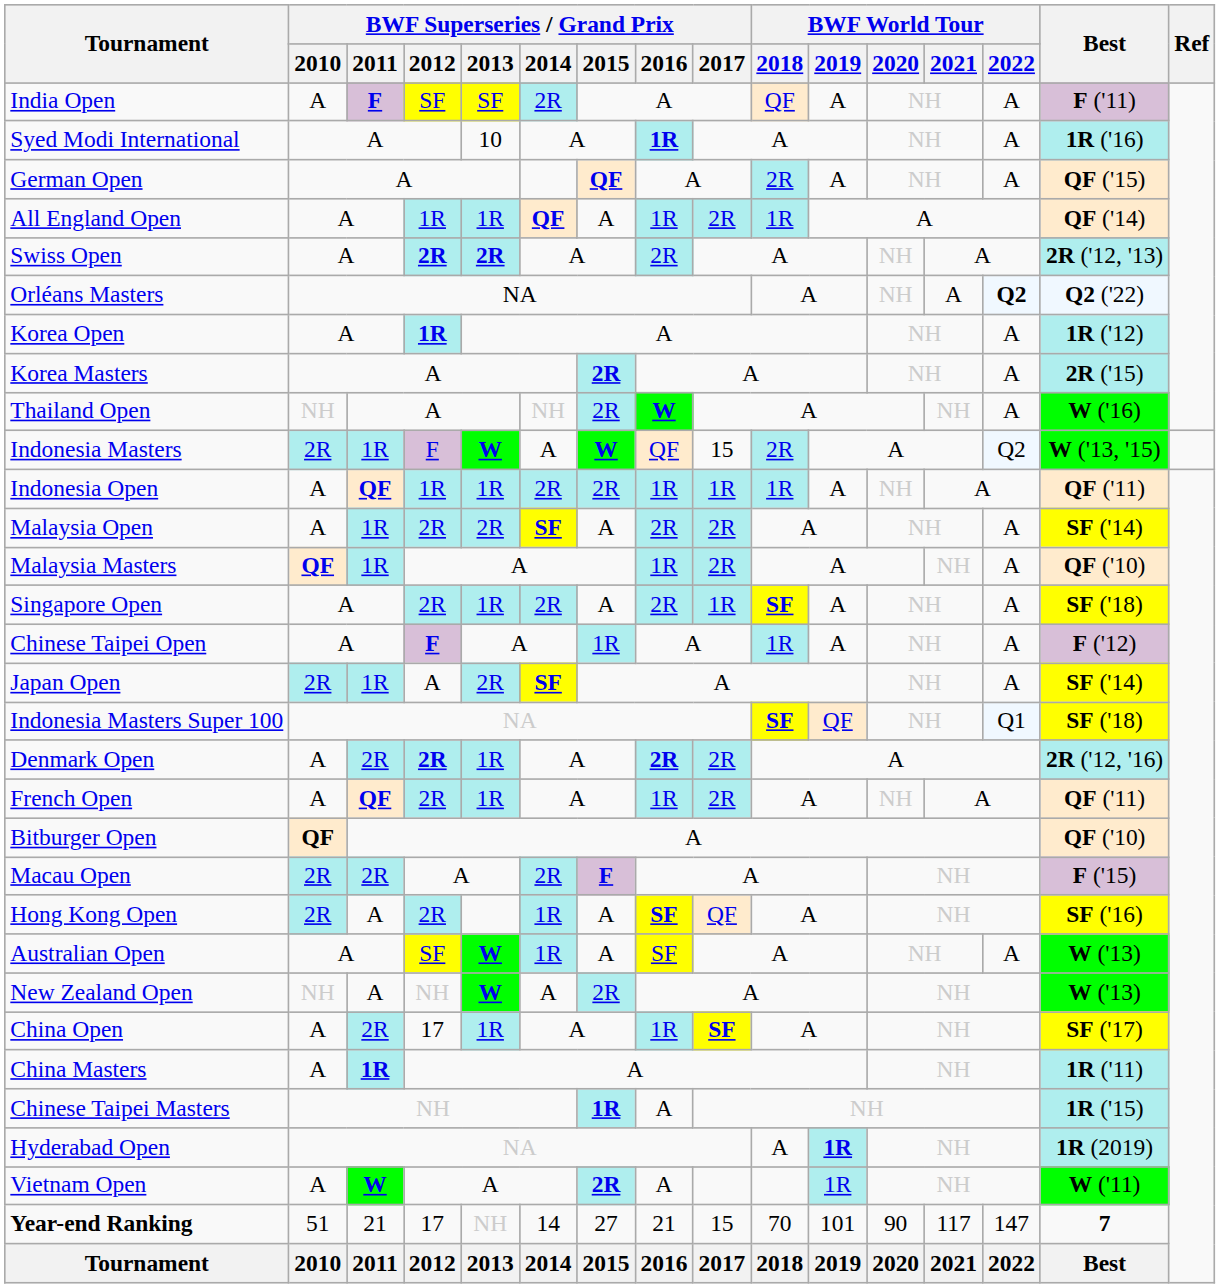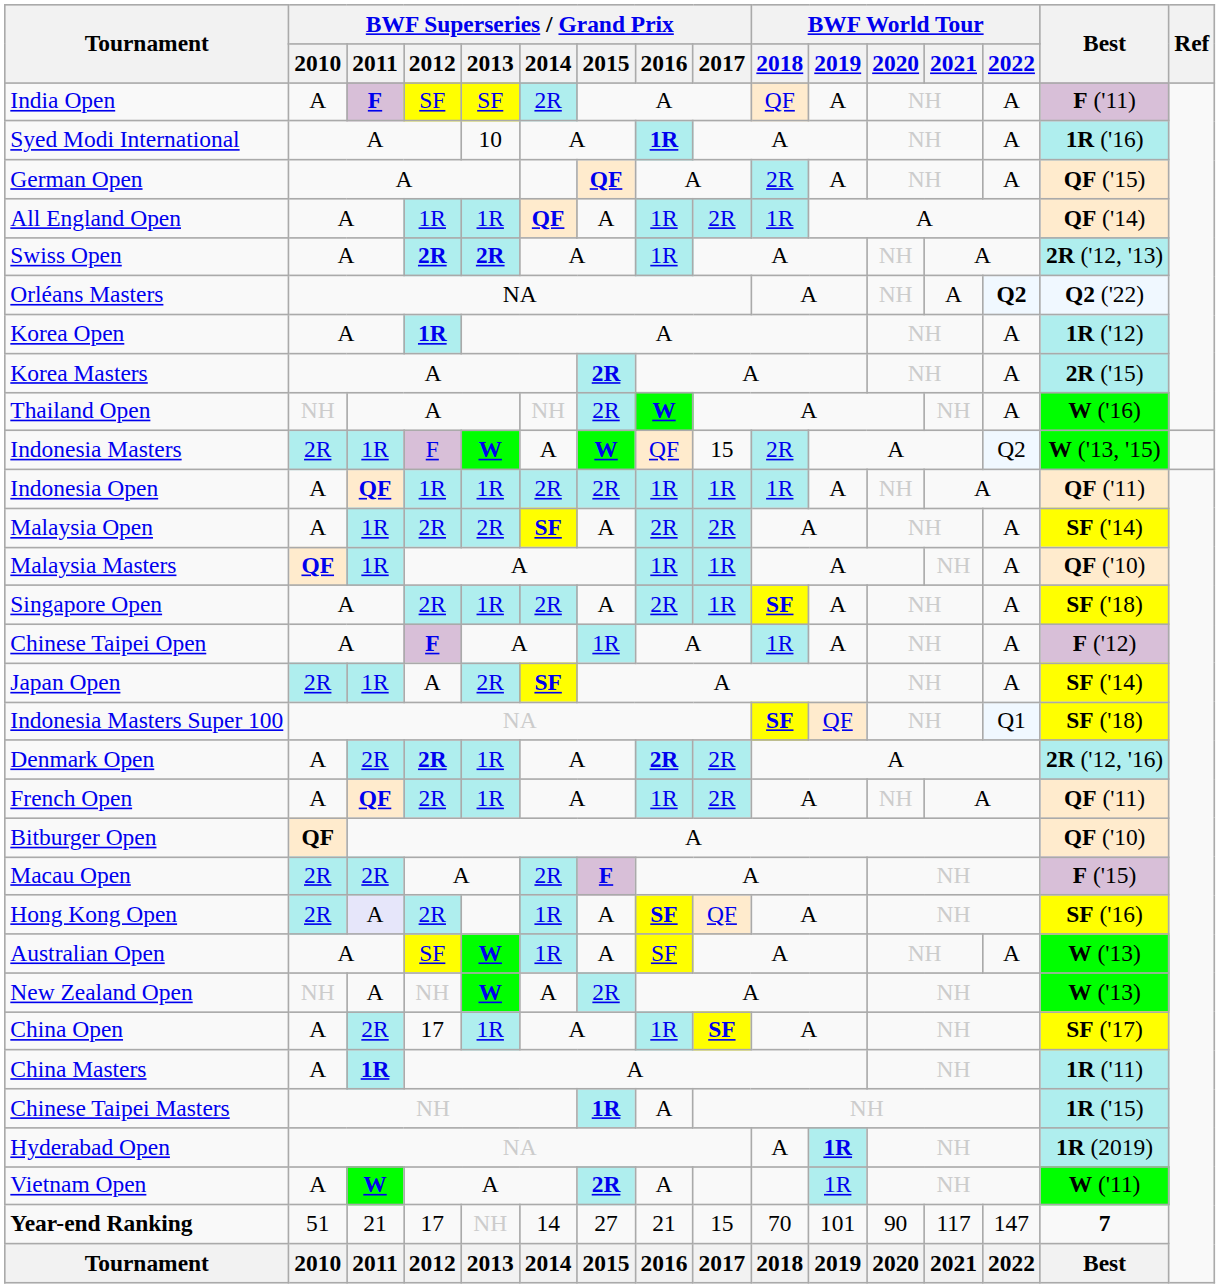Swiss Open | BWF Superseries / Grand Prix / 2016: 2R -> 1R
Malaysia Masters | BWF Superseries / Grand Prix / 2017: 2R -> 1R
Hong Kong Open | BWF Superseries / Grand Prix / 2011: no background -> lavender background
